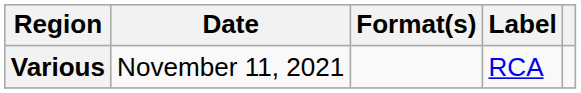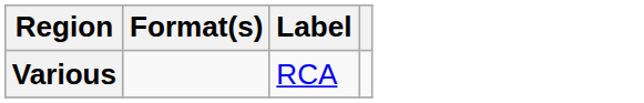- column: Date | November 11, 2021
